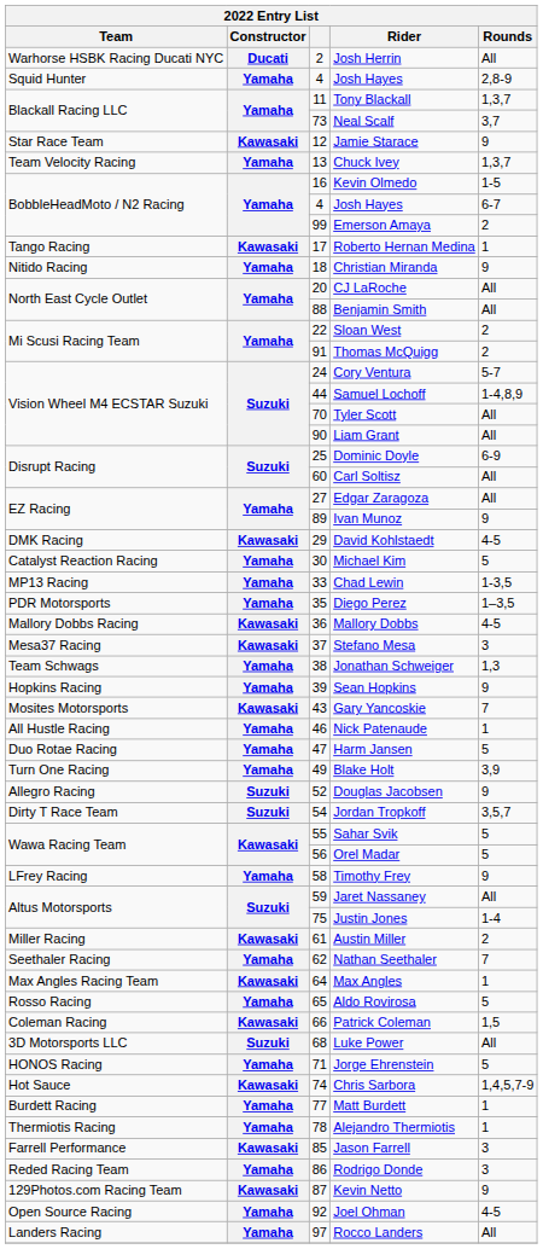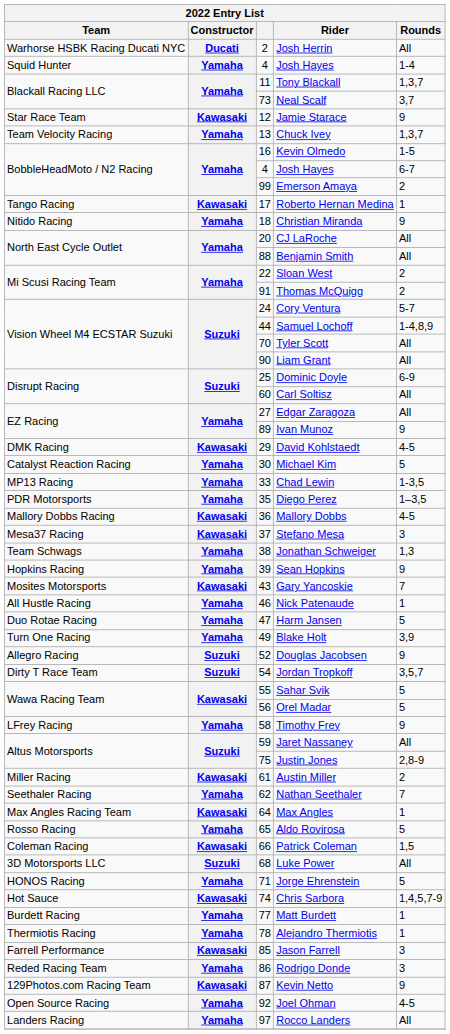Squid Hunter / Josh Hayes | Rounds: 2,8-9 -> 1-4
Justin Jones | Rounds: 1-4 -> 2,8-9
